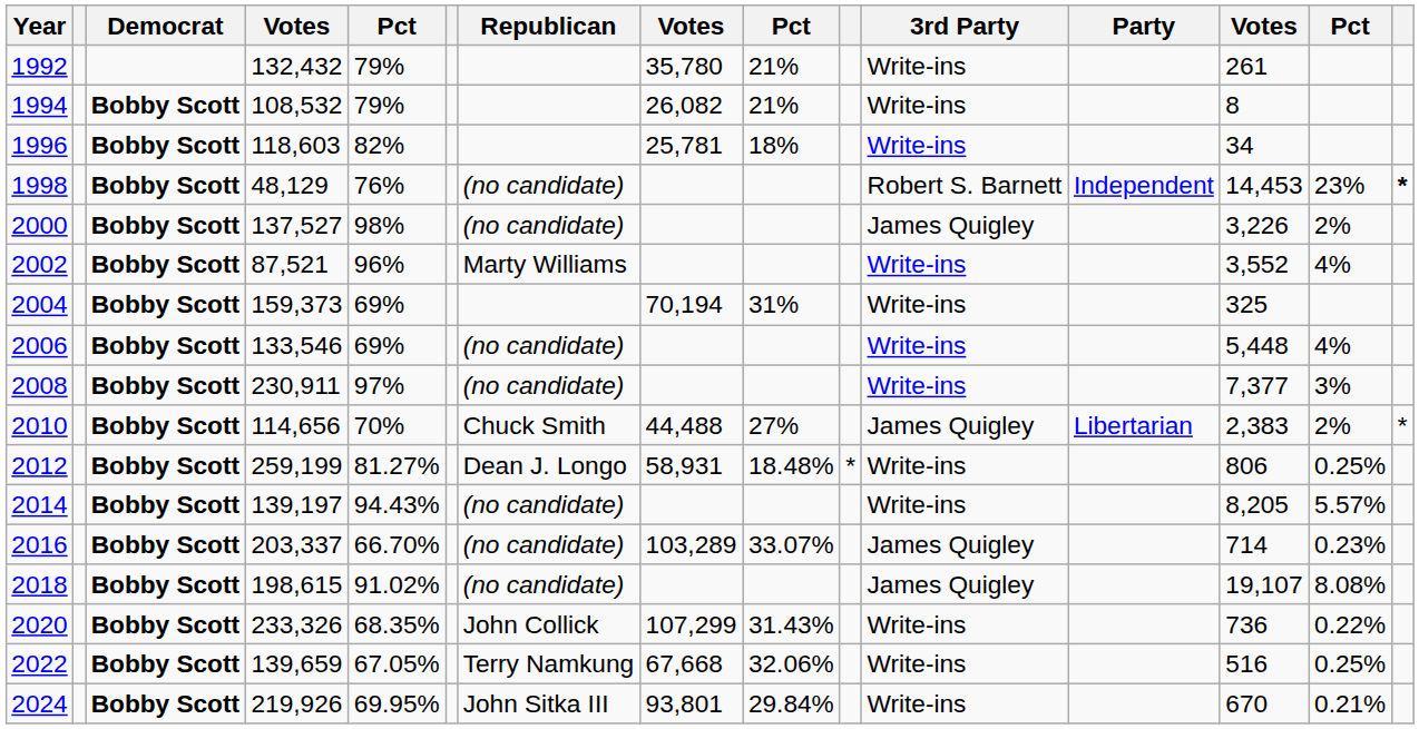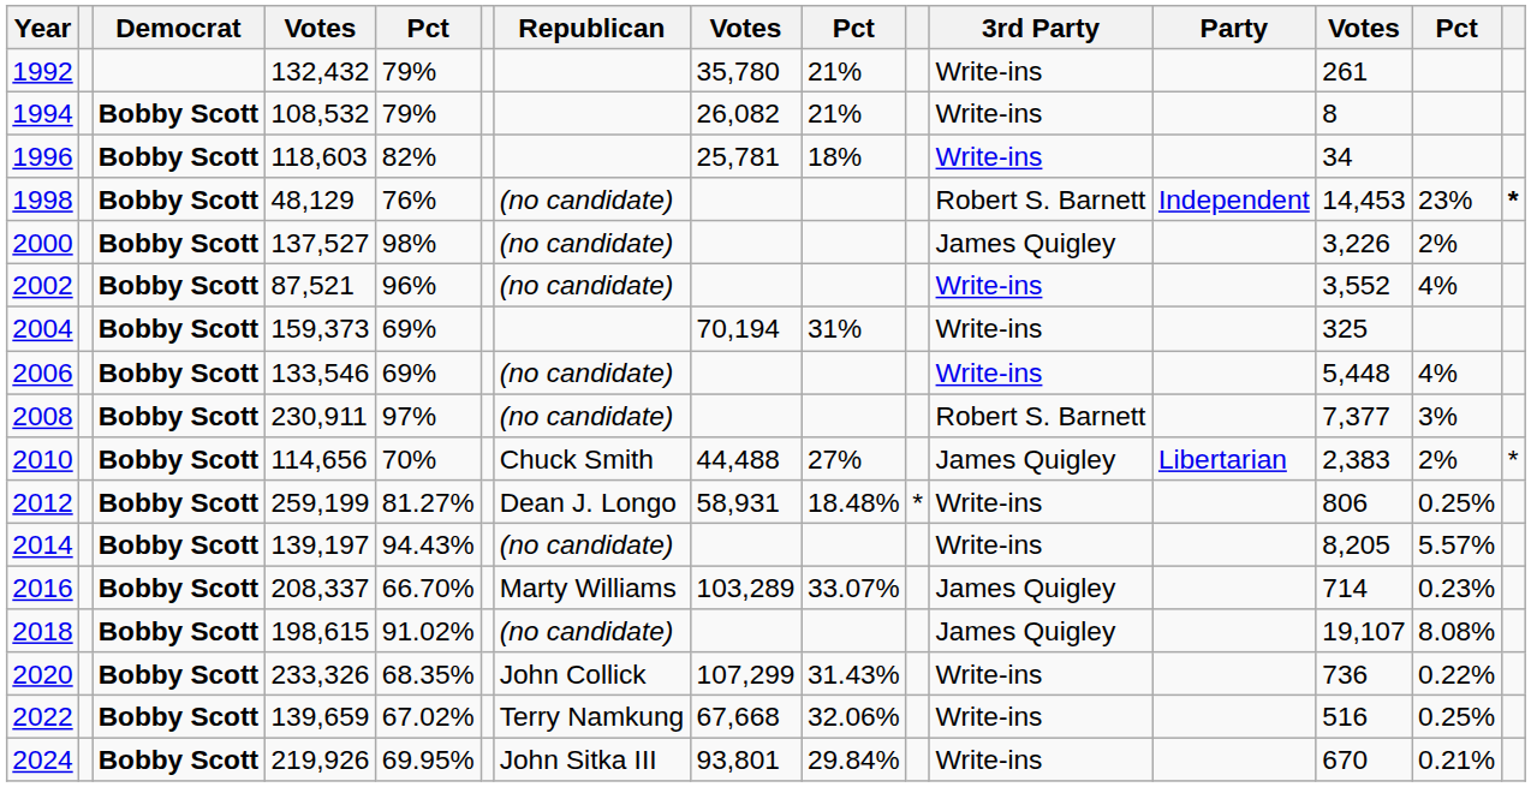2002 | Republican: Marty Williams -> (no candidate)
2008 | 3rd Party: Write-ins -> Robert S. Barnett
2016 | column 4: 203,337 -> 208,337
2016 | Republican: (no candidate) -> Marty Williams
2022 | column 5: 67.05% -> 67.02%
